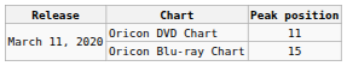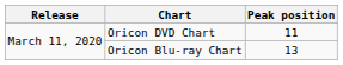Oricon Blu-ray Chart | Peak position: 15 -> 13
